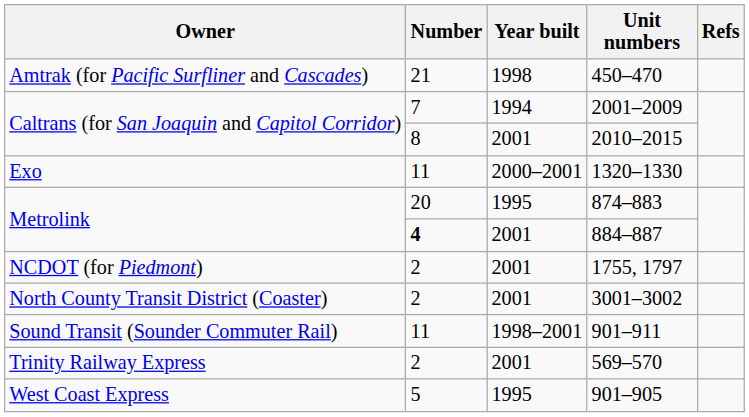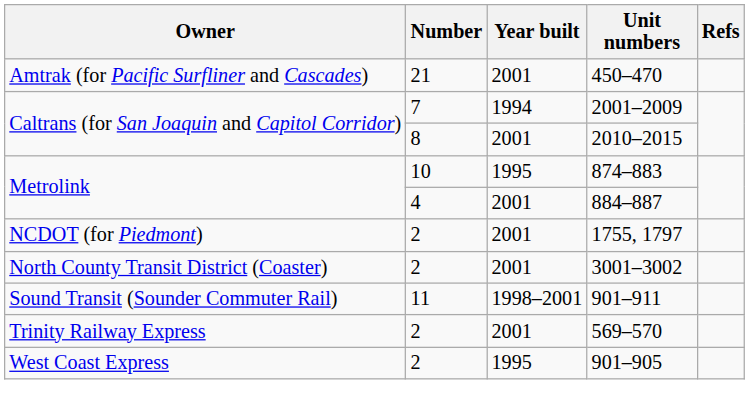450–470 | Year built: 1998 -> 2001
- row: Exo | 11 | 2000–2001 | 1320–1330
874–883 | Number: 20 -> 10
884–887 | Number: bold -> normal
901–905 | Number: 5 -> 2
